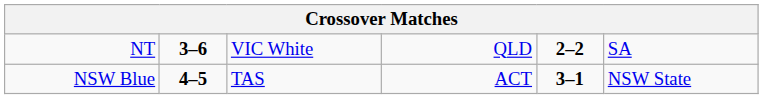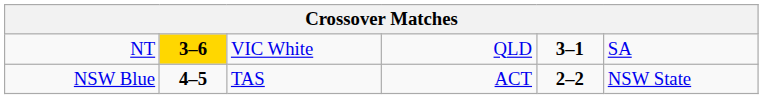NT | column 2: no background -> gold background
NT | column 5: 2–2 -> 3–1
NSW Blue | column 5: 3–1 -> 2–2
